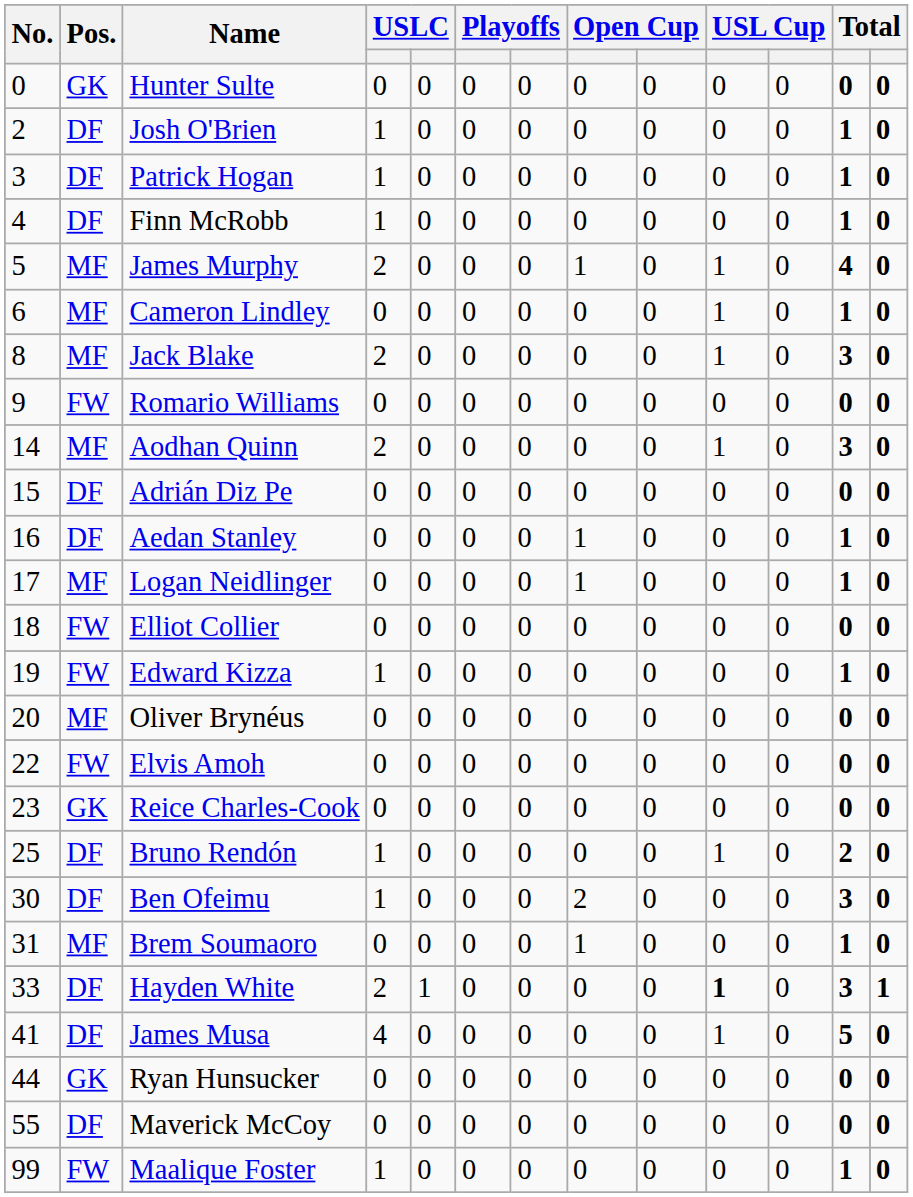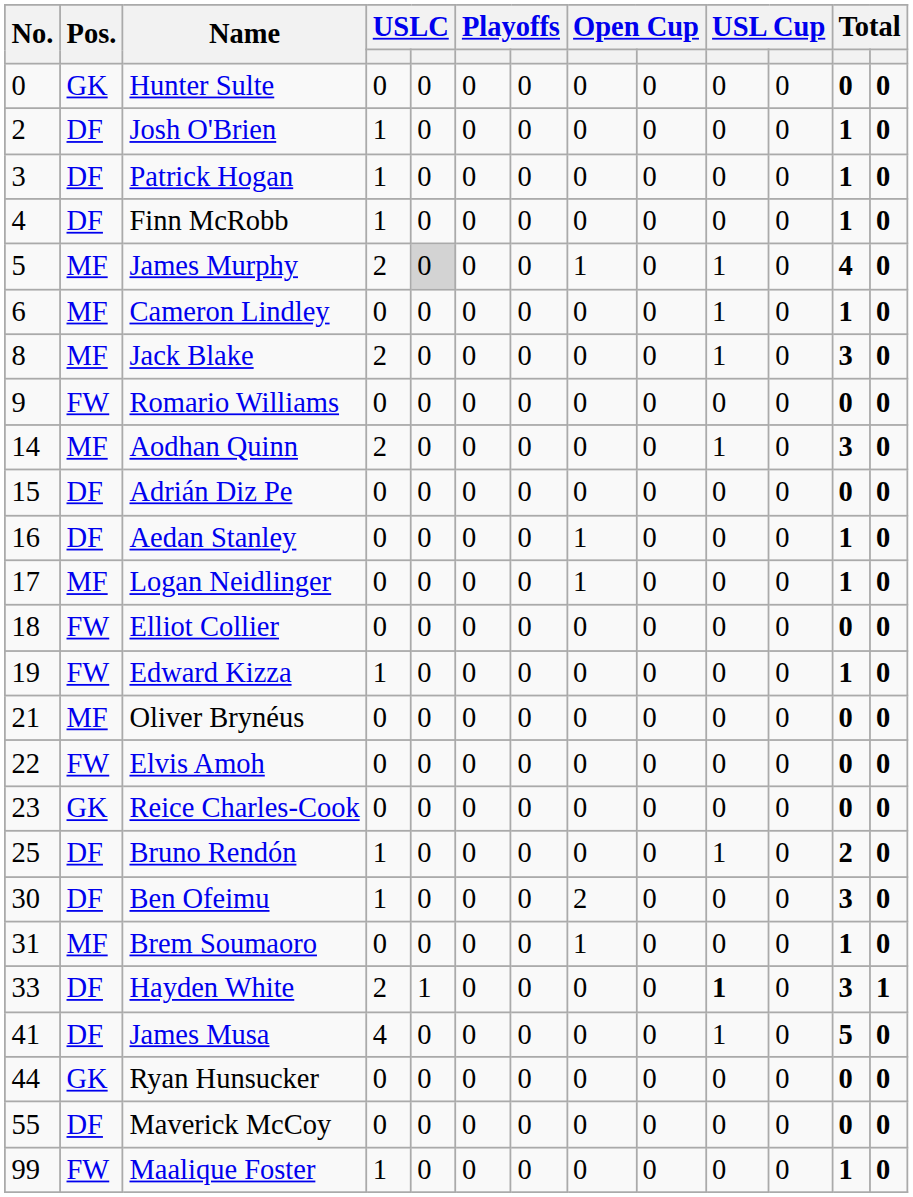James Murphy | column 5: no background -> lightgrey background
Oliver Brynéus | No.: 20 -> 21
